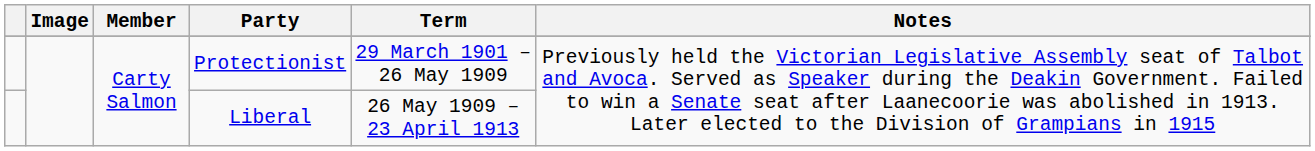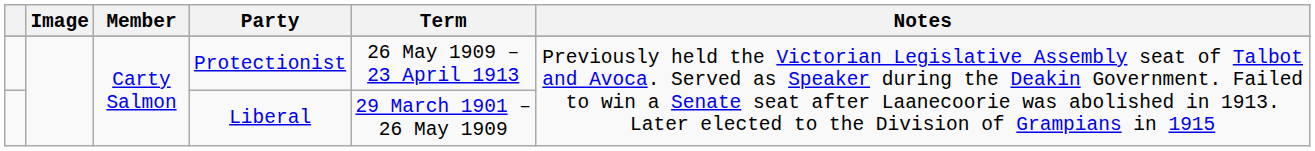Protectionist | Term: 29 March 1901 – 26 May 1909 -> 26 May 1909 – 23 April 1913
Liberal | Term: 26 May 1909 – 23 April 1913 -> 29 March 1901 – 26 May 1909
